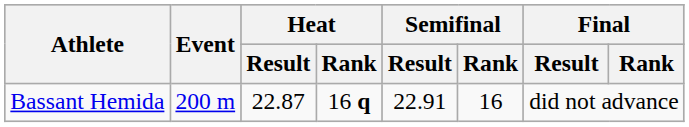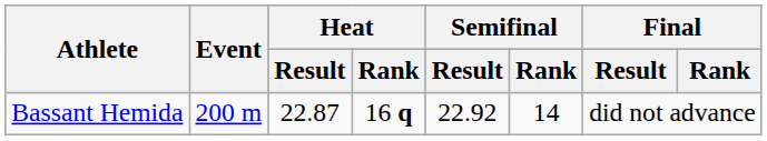Bassant Hemida | Semifinal / Result: 22.91 -> 22.92
Bassant Hemida | Semifinal / Rank: 16 -> 14
